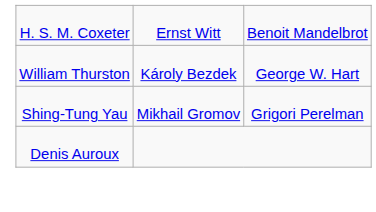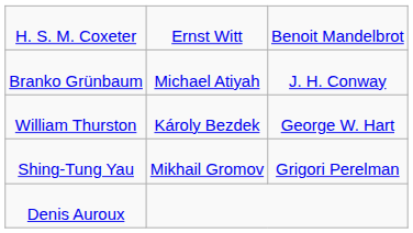+ row: Branko Grünbaum | Michael Atiyah | J. H. Conway
